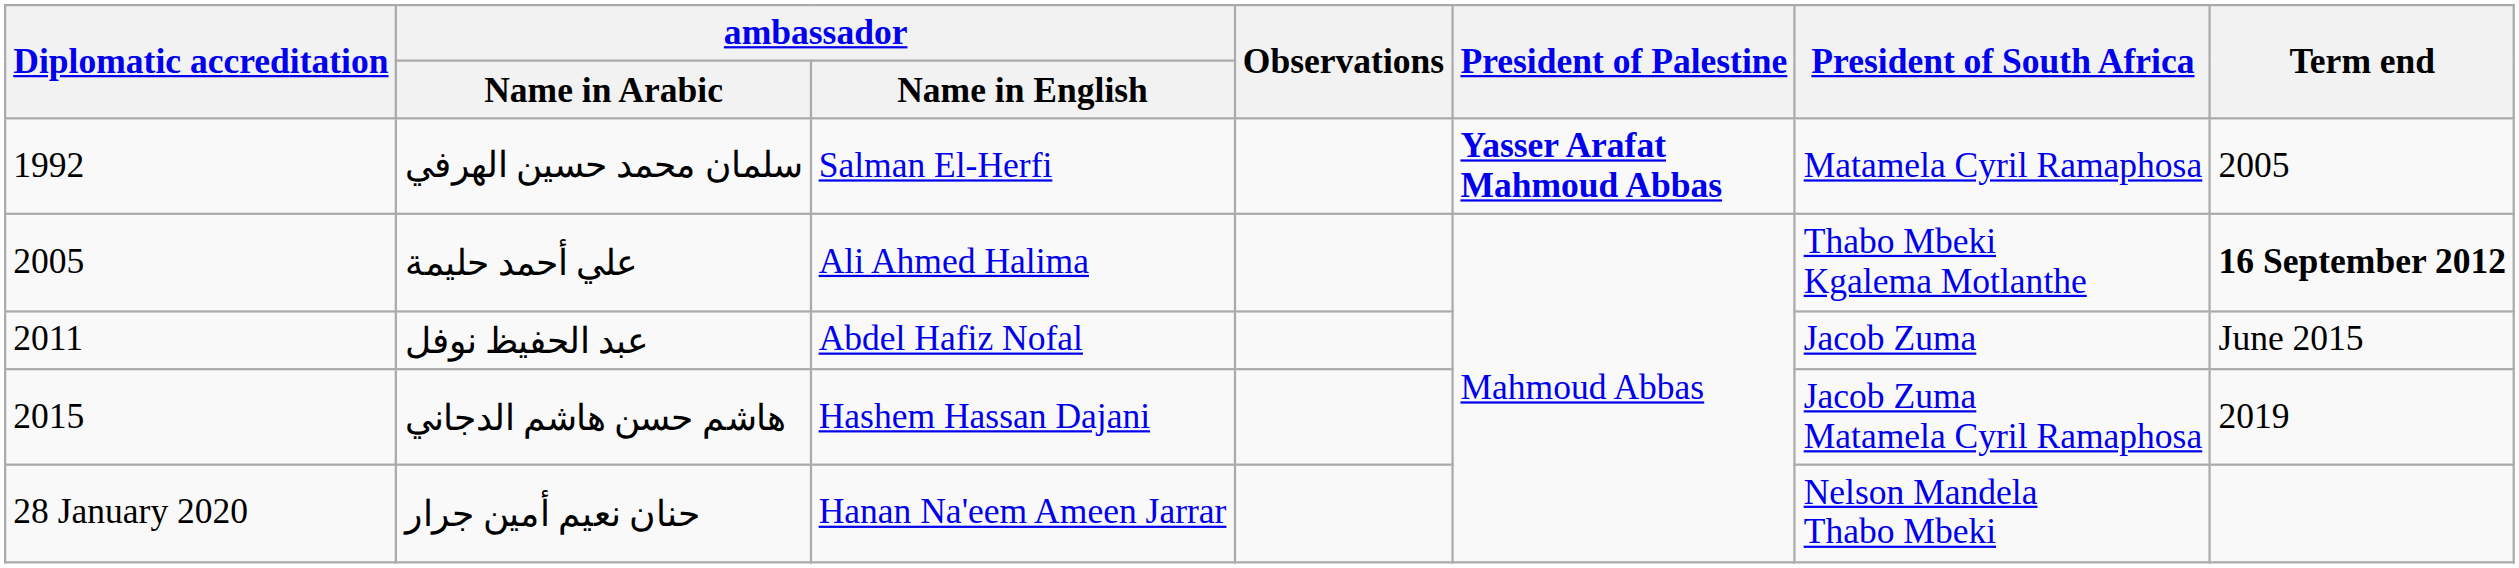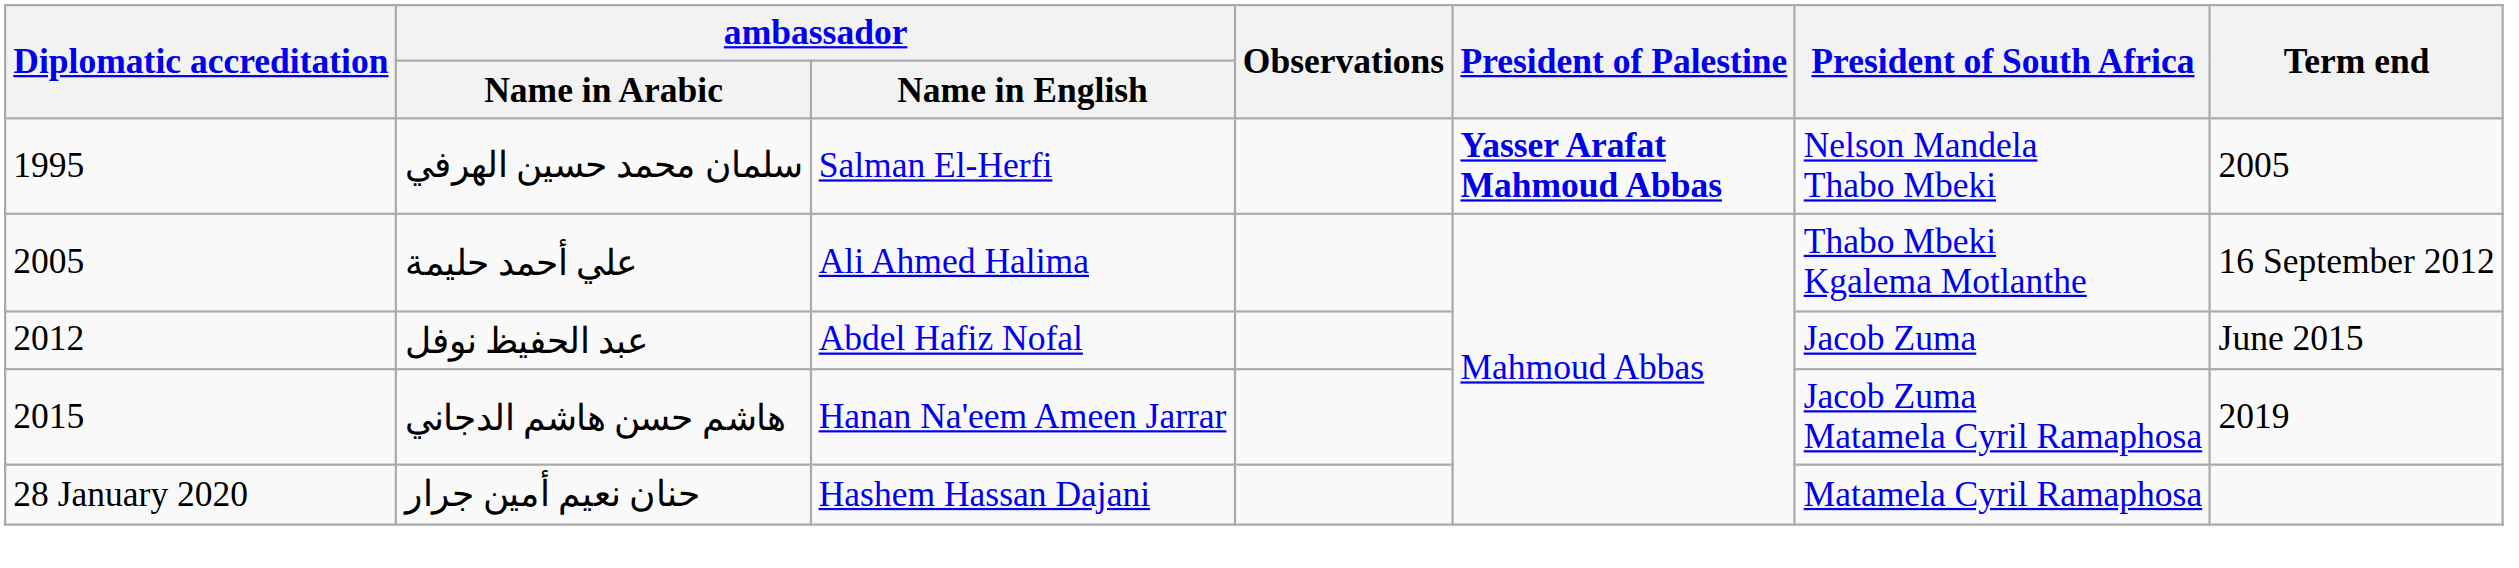سلمان محمد حسين الهرفي | Diplomatic accreditation: 1992 -> 1995
سلمان محمد حسين الهرفي | President of South Africa: Matamela Cyril Ramaphosa -> Nelson Mandela Thabo Mbeki
علي أحمد حليمة | Term end: bold -> normal
عبد الحفيظ نوفل | Diplomatic accreditation: 2011 -> 2012
هاشم حسن هاشم الدجاني | ambassador / Name in English: Hashem Hassan Dajani -> Hanan Na'eem Ameen Jarrar
حنان نعيم أمين جرار | ambassador / Name in English: Hanan Na'eem Ameen Jarrar -> Hashem Hassan Dajani
حنان نعيم أمين جرار | President of South Africa: Nelson Mandela Thabo Mbeki -> Matamela Cyril Ramaphosa
